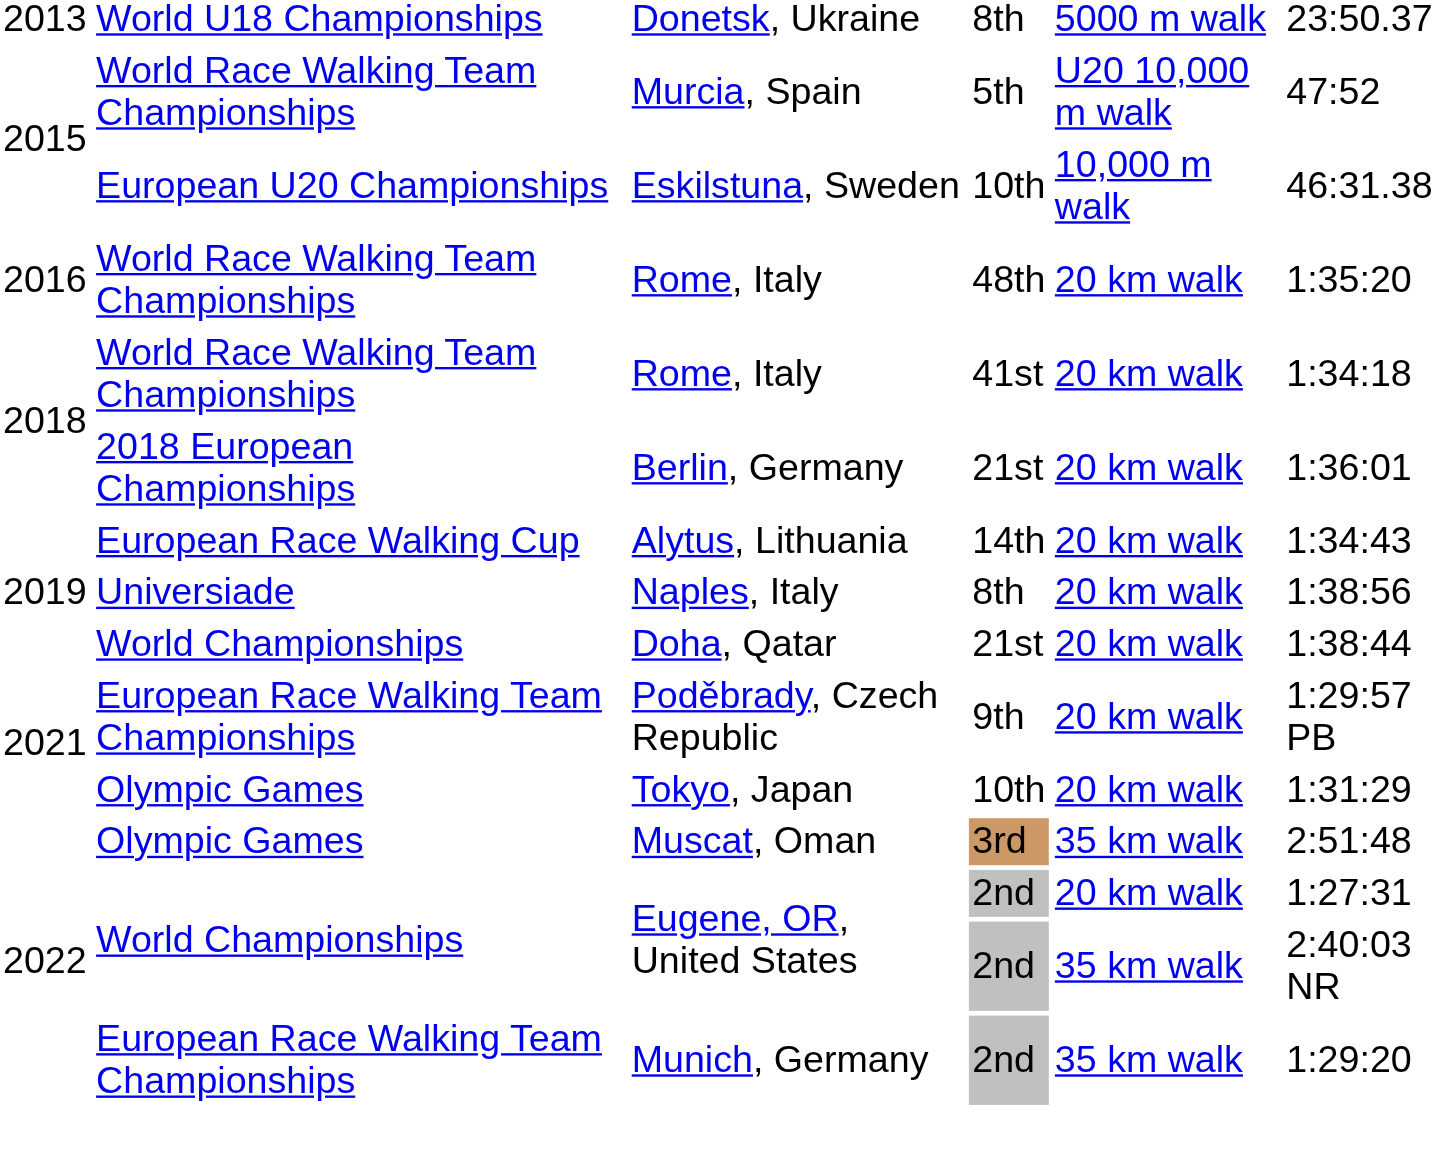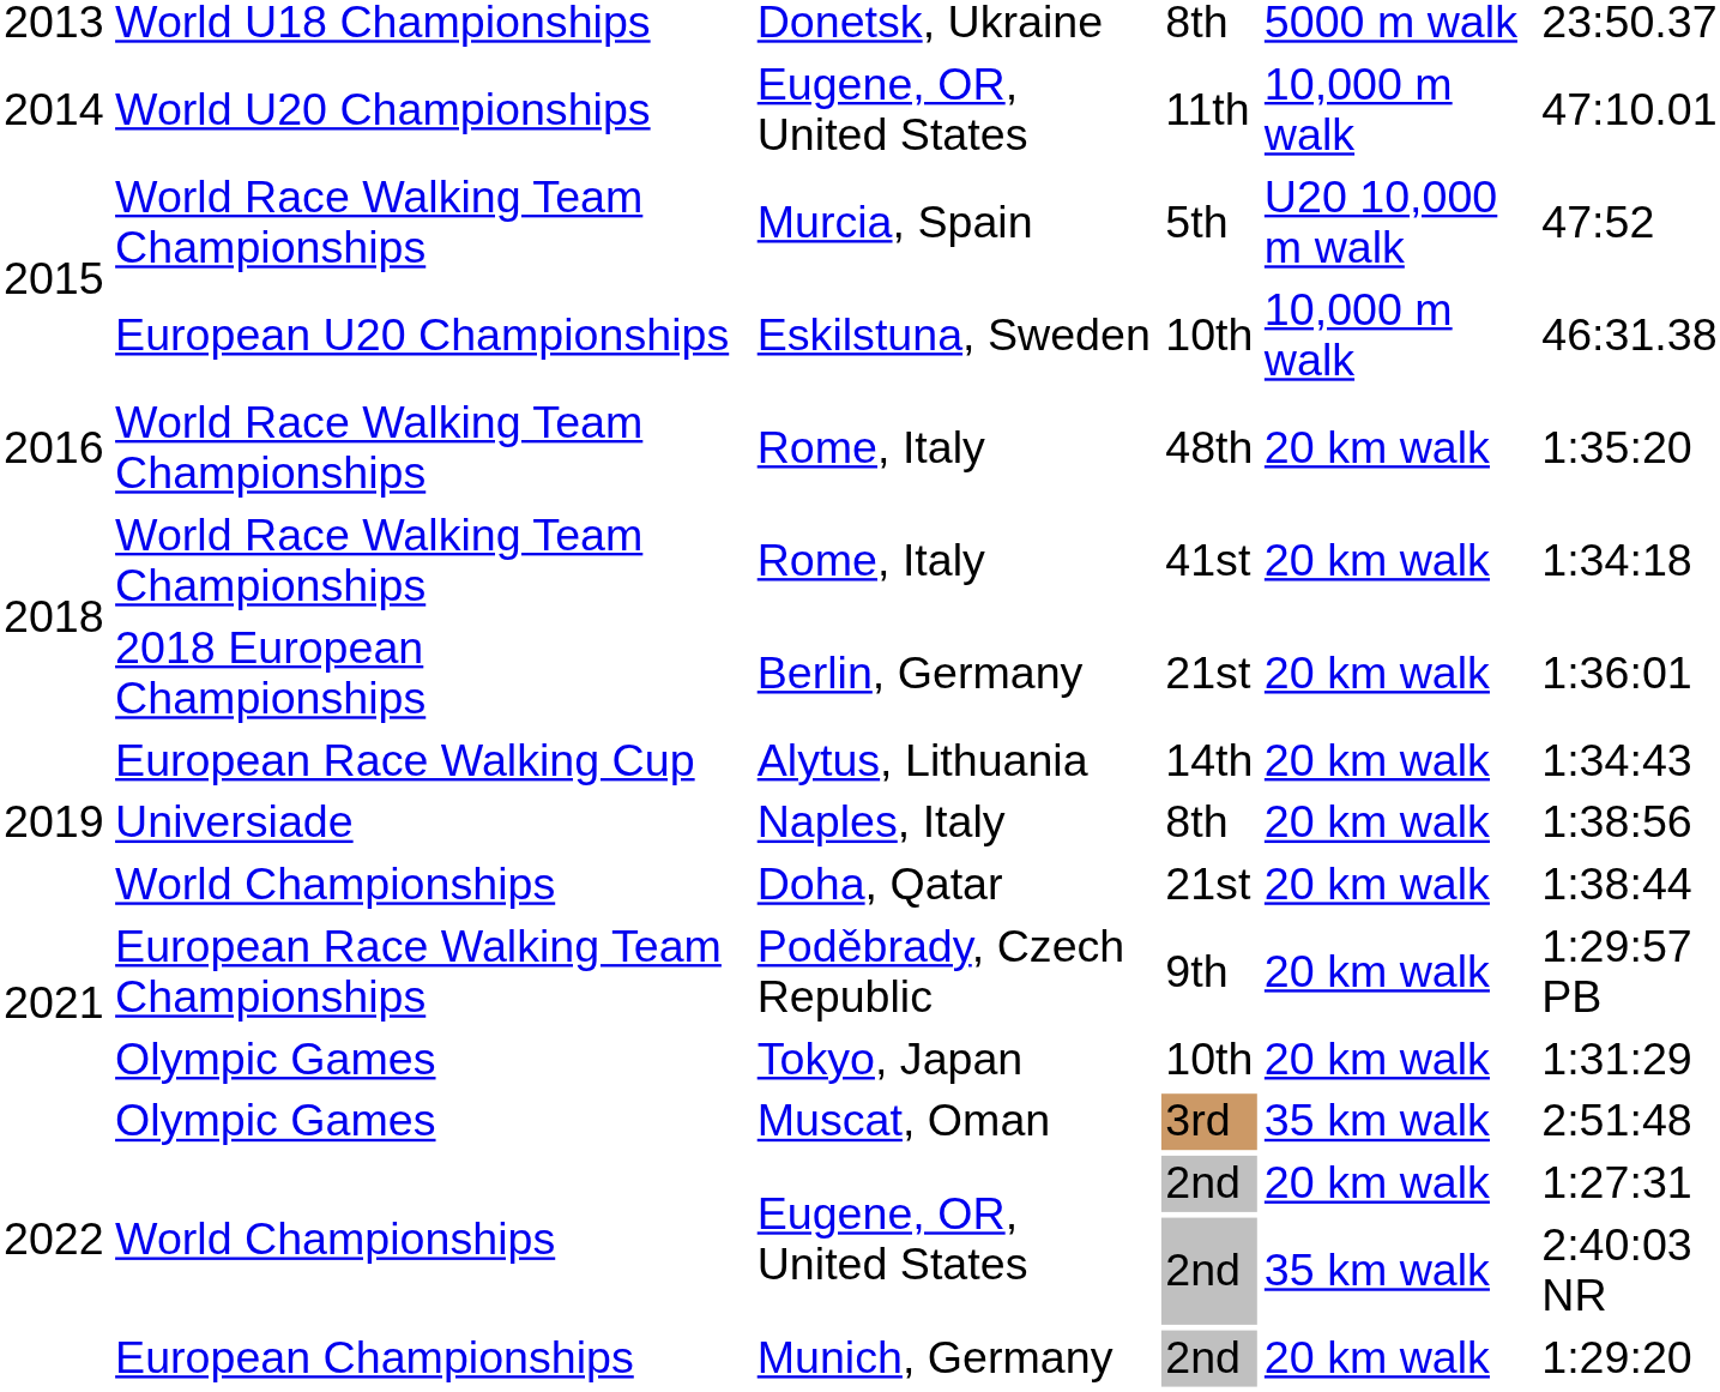+ row: 2014 | World U20 Championships | Eugene, OR, United States | 11th | 10,000 m walk | 47:10.01
Munich, Germany | column 2: European Race Walking Team Championships -> European Championships
Munich, Germany | column 5: 35 km walk -> 20 km walk
